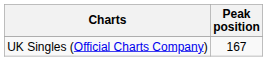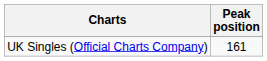UK Singles (Official Charts Company) | Peak position: 167 -> 161
